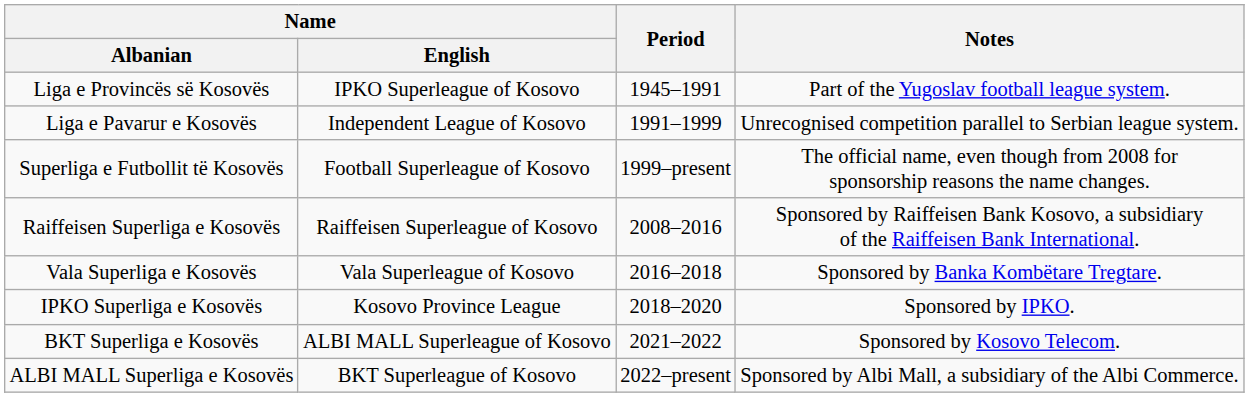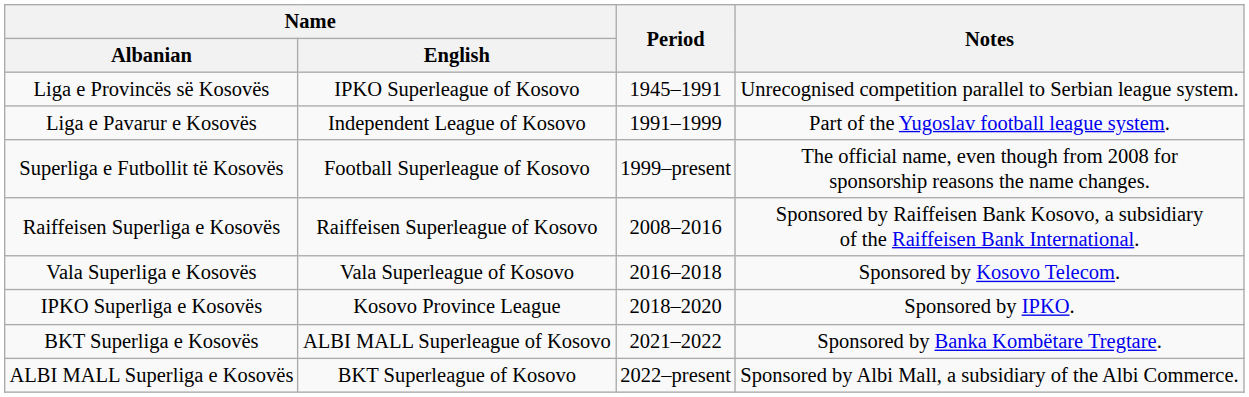Liga e Provincës së Kosovës | Notes: Part of the Yugoslav football league system. -> Unrecognised competition parallel to Serbian league system.
Liga e Pavarur e Kosovës | Notes: Unrecognised competition parallel to Serbian league system. -> Part of the Yugoslav football league system.
Vala Superliga e Kosovës | Notes: Sponsored by Banka Kombëtare Tregtare. -> Sponsored by Kosovo Telecom.
BKT Superliga e Kosovës | Notes: Sponsored by Kosovo Telecom. -> Sponsored by Banka Kombëtare Tregtare.
